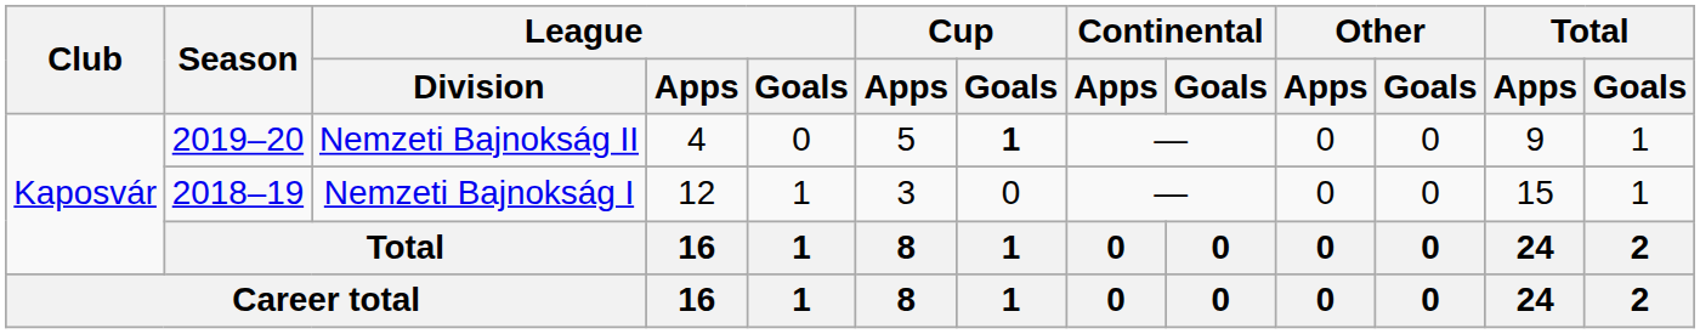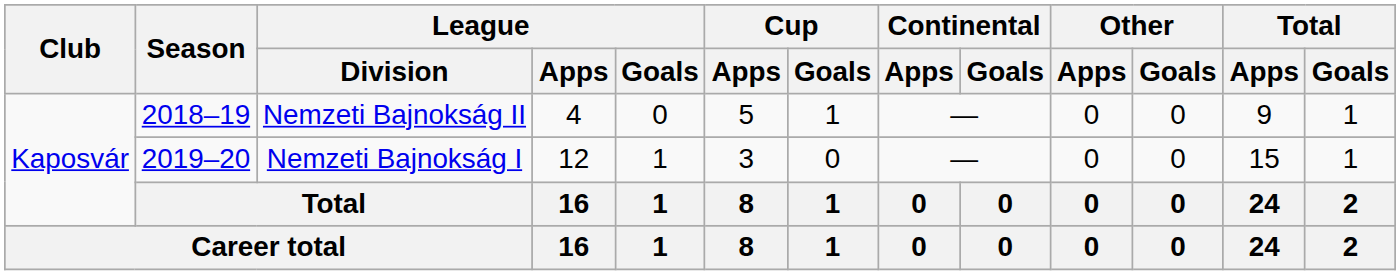Nemzeti Bajnokság II | Season: 2019–20 -> 2018–19
Nemzeti Bajnokság II | Cup / Goals: bold -> normal
Nemzeti Bajnokság I | Season: 2018–19 -> 2019–20
